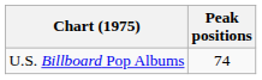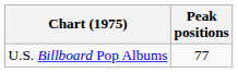U.S. Billboard Pop Albums | Peak positions: 74 -> 77
